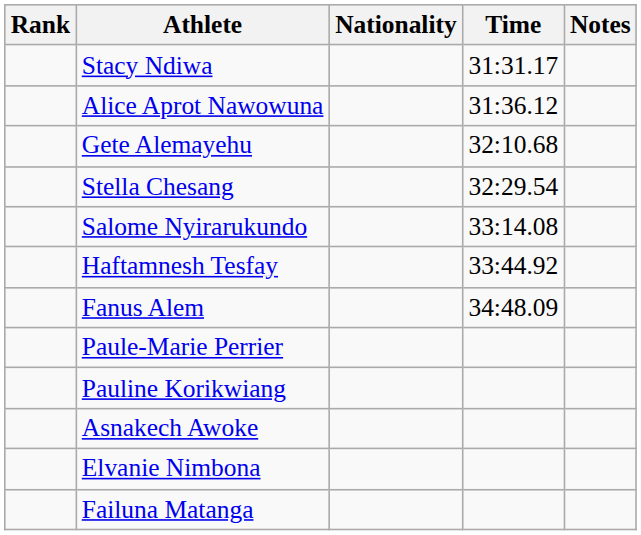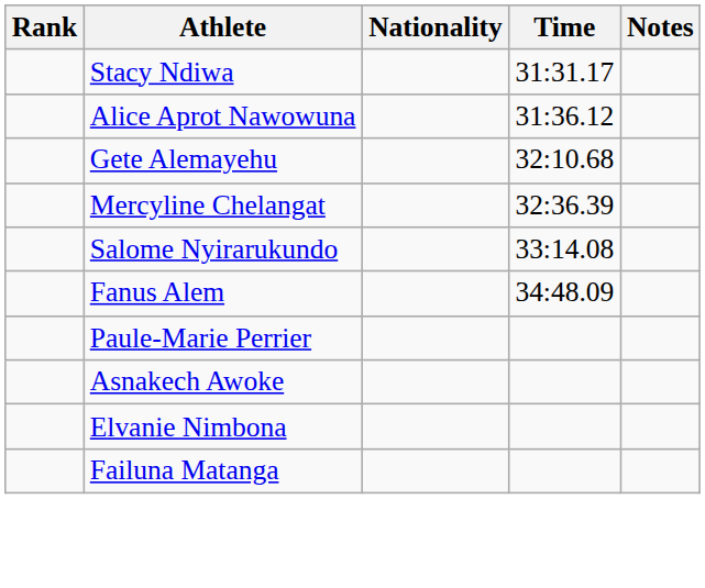- row: Stella Chesang | 32:29.54
+ row: Mercyline Chelangat | 32:36.39
- row: Haftamnesh Tesfay | 33:44.92
- row: Pauline Korikwiang
